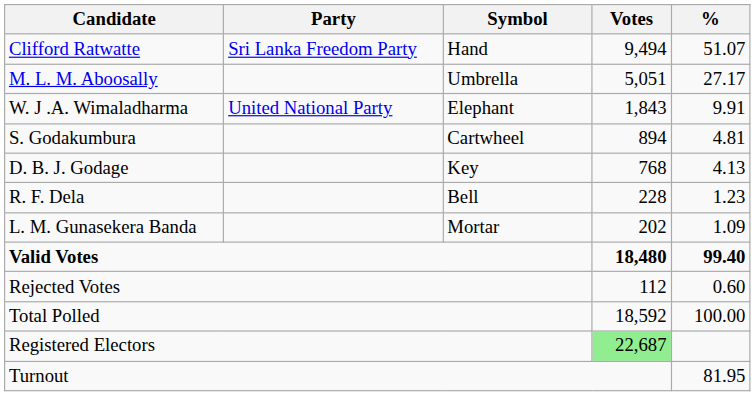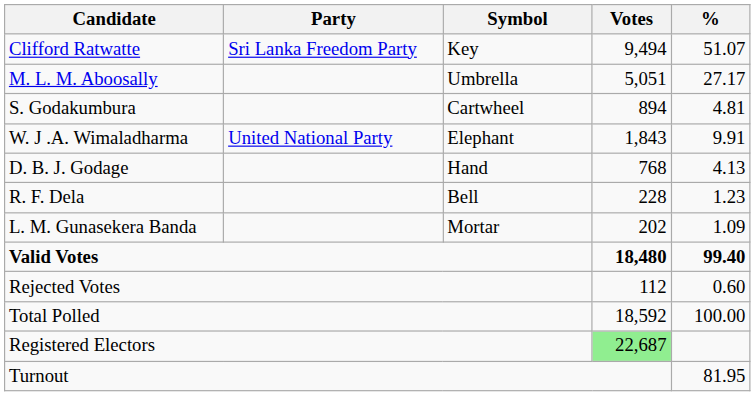Clifford Ratwatte | Symbol: Hand -> Key
rows swapped: W. J .A. Wimaladharma <-> S. Godakumbura
D. B. J. Godage | Symbol: Key -> Hand
